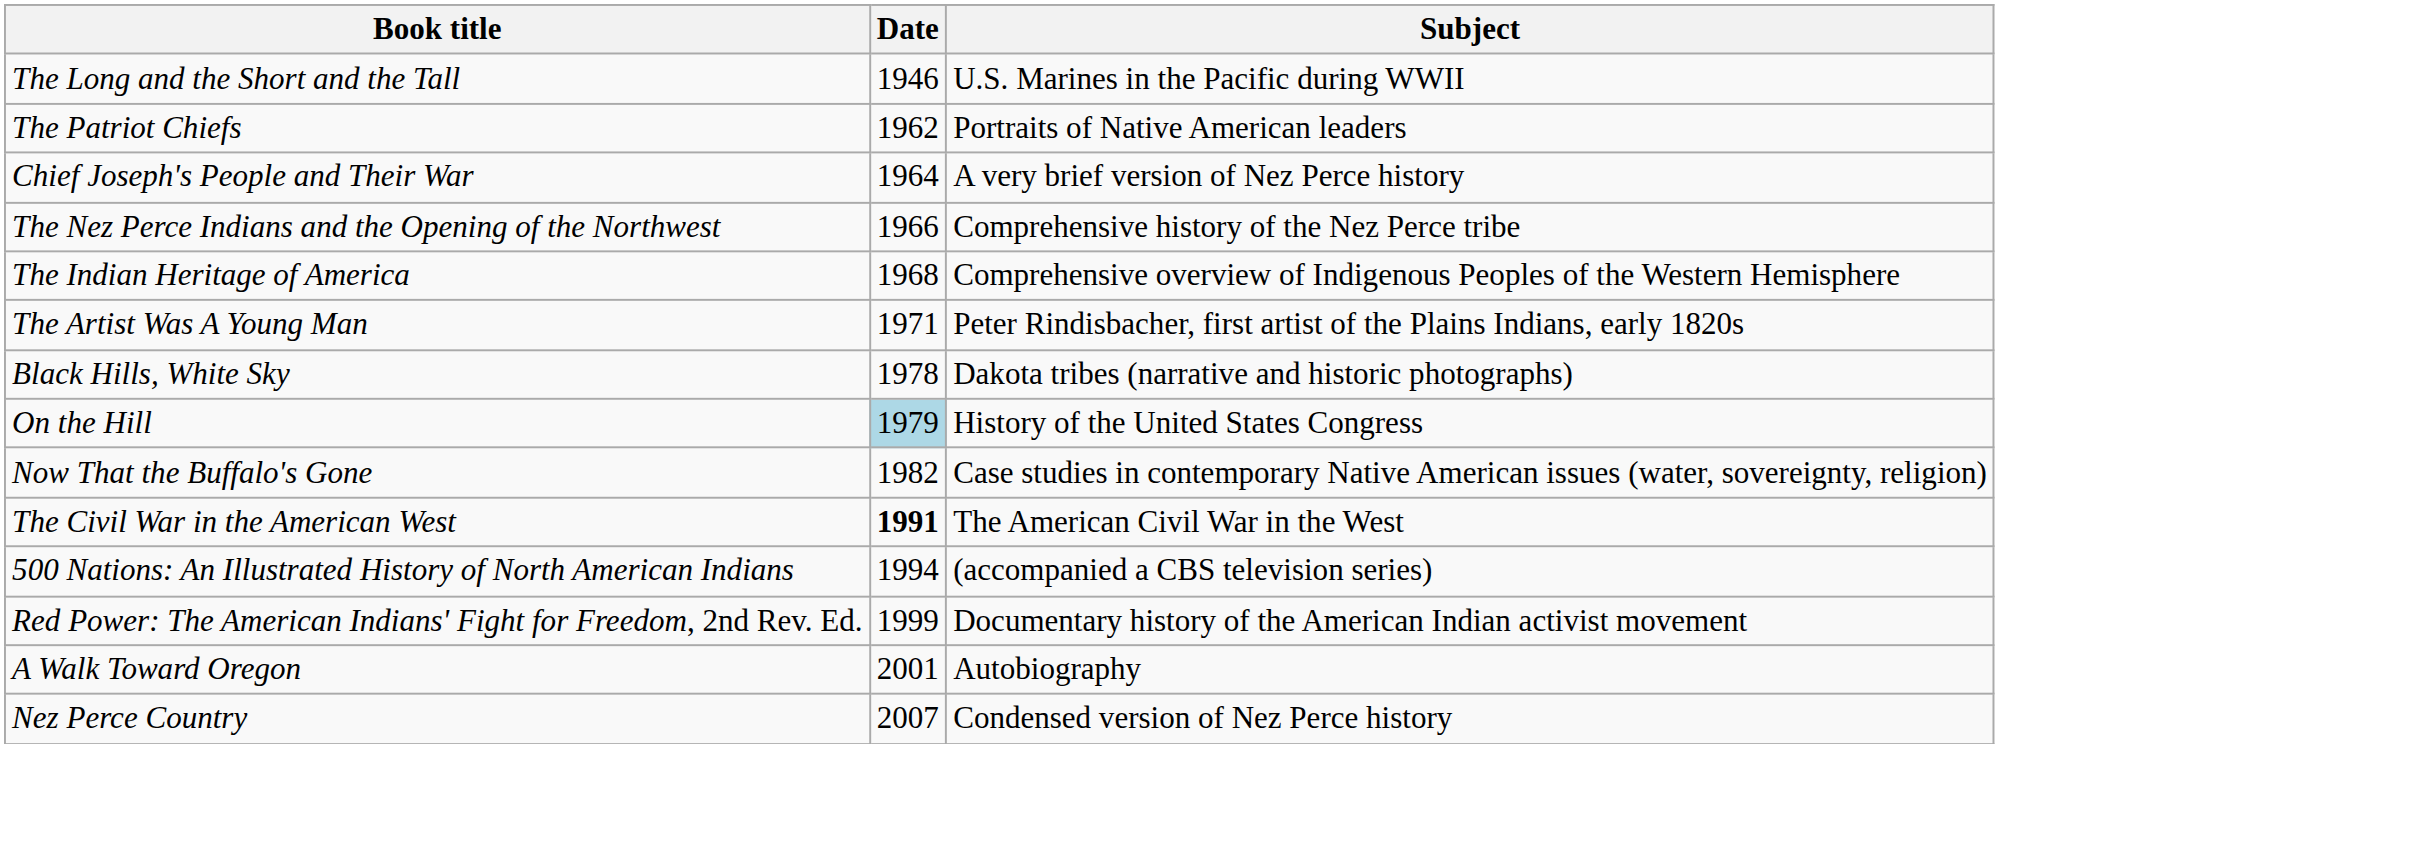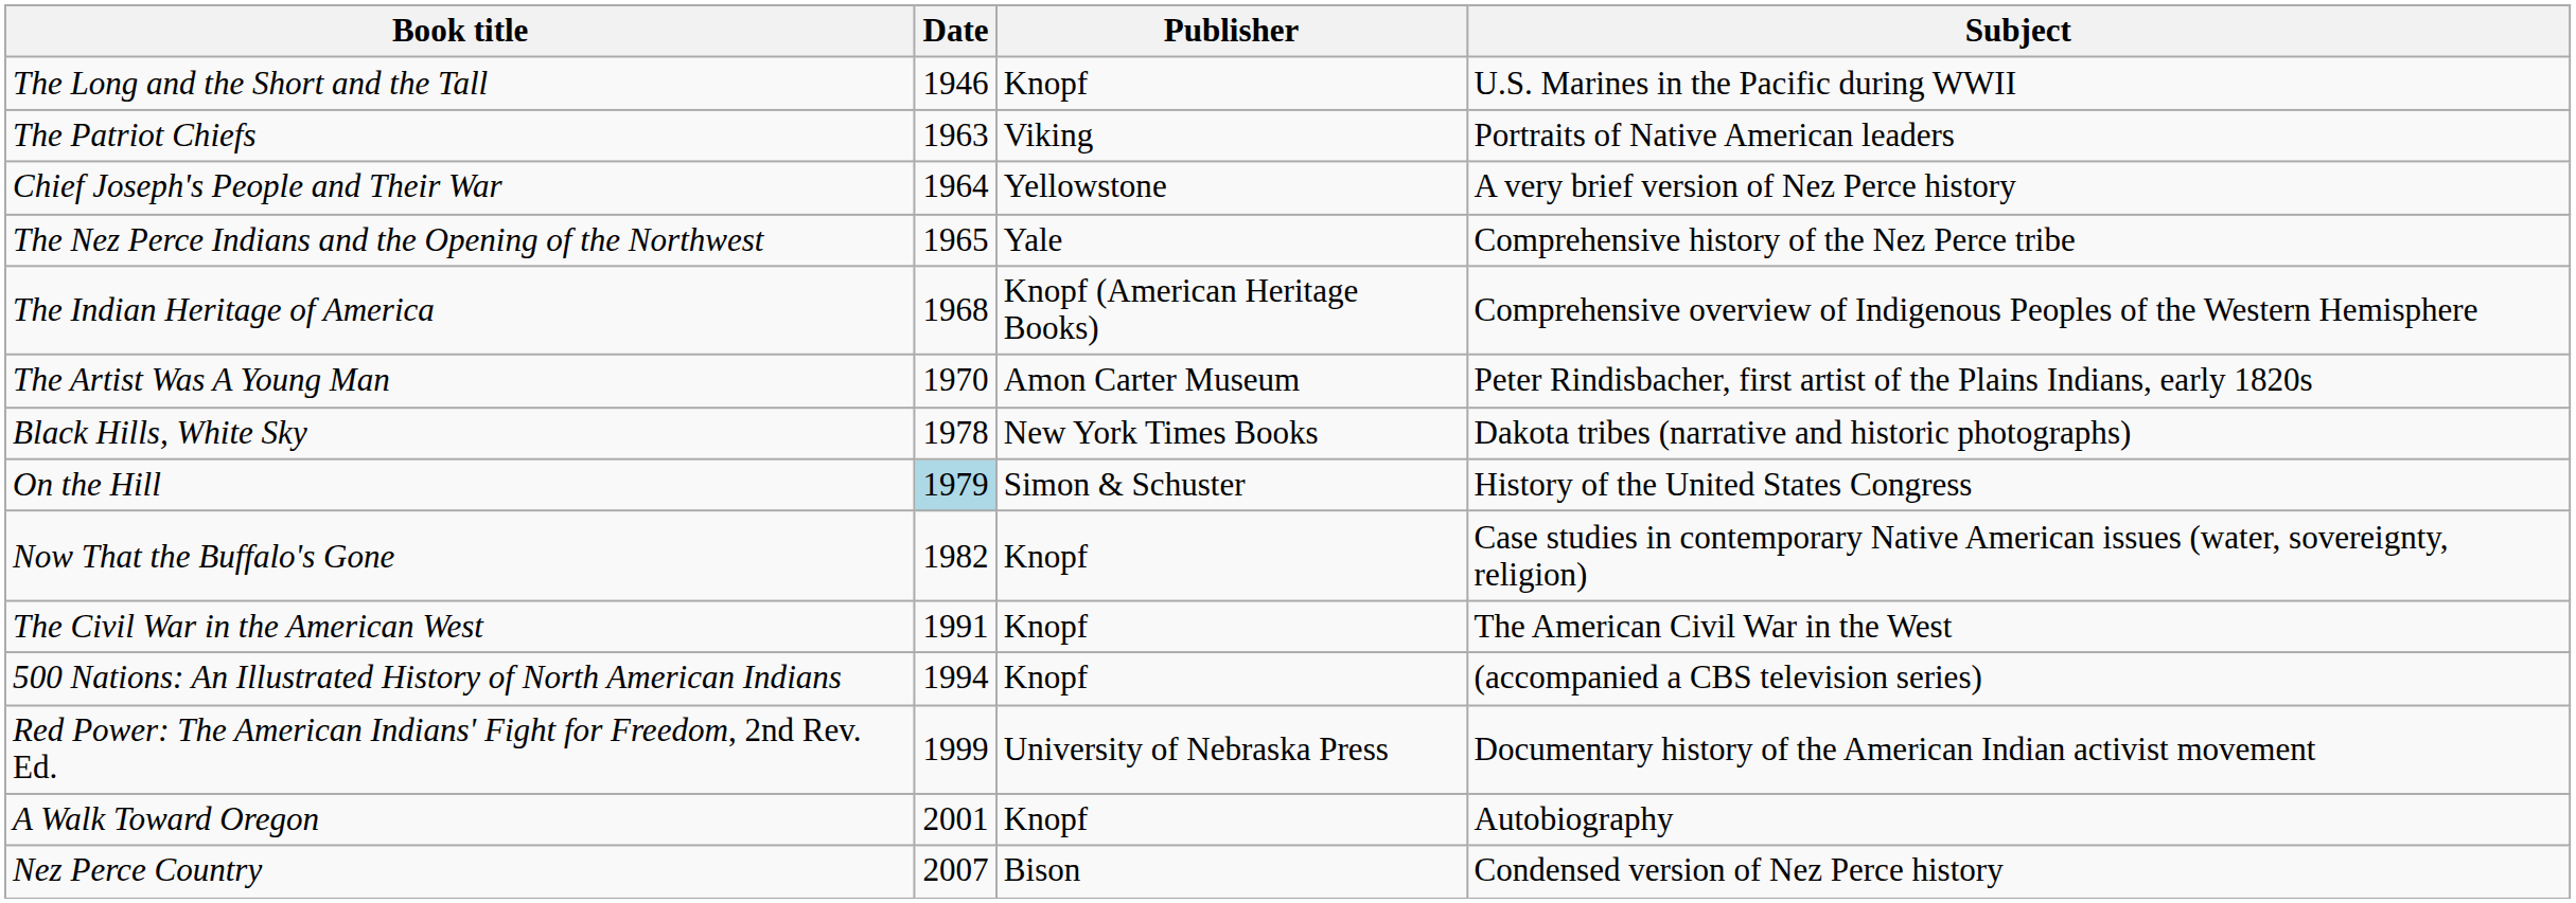+ column: Publisher | Knopf | Viking | Yellowstone | Yale | Knopf (American Heritage Books) | Amon Carter Museum | New York Times Books | Simon & Schuster | Knopf | Knopf | Knopf | University of Nebraska Press | Knopf | Bison
The Patriot Chiefs | Date: 1962 -> 1963
The Nez Perce Indians and the Opening of the Northwest | Date: 1966 -> 1965
The Artist Was A Young Man | Date: 1971 -> 1970
The Civil War in the American West | Date: bold -> normal
